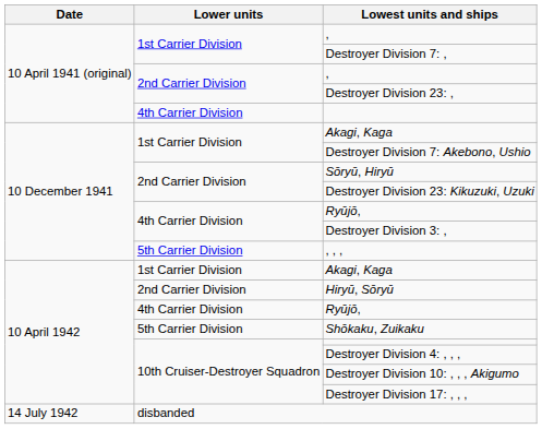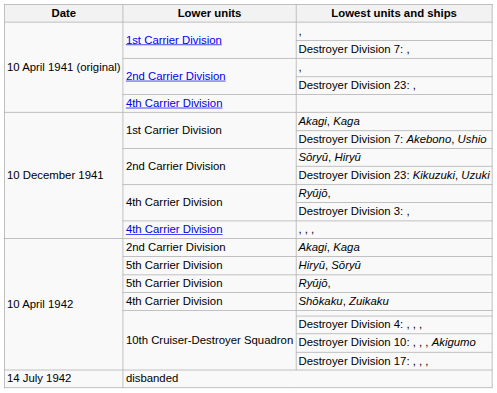, , , | Lower units: 5th Carrier Division -> 4th Carrier Division
10 April 1942 / Akagi, Kaga | Lower units: 1st Carrier Division -> 2nd Carrier Division
Hiryū, Sōryū | Lower units: 2nd Carrier Division -> 5th Carrier Division
10 April 1942 / Ryūjō, | Lower units: 4th Carrier Division -> 5th Carrier Division
Shōkaku, Zuikaku | Lower units: 5th Carrier Division -> 4th Carrier Division
